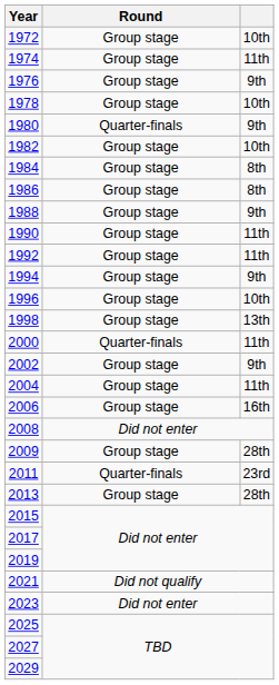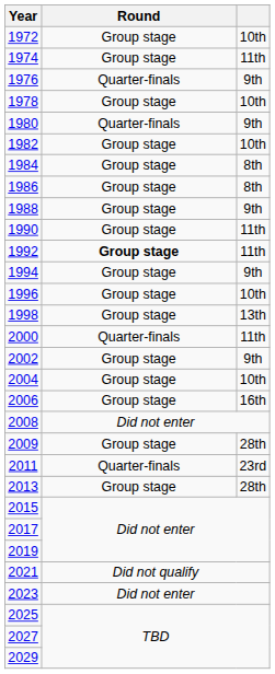1976 | Round: Group stage -> Quarter-finals
1992 | Round: normal -> bold
2004 | column 3: 11th -> 10th
